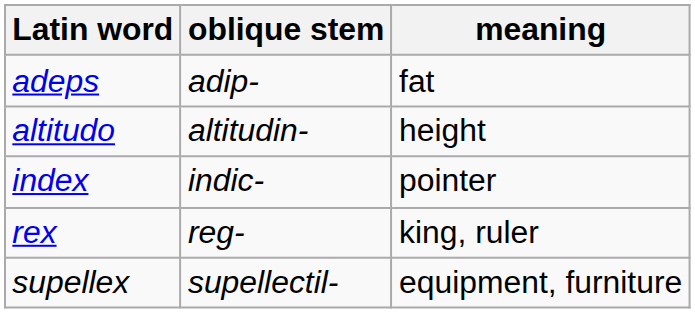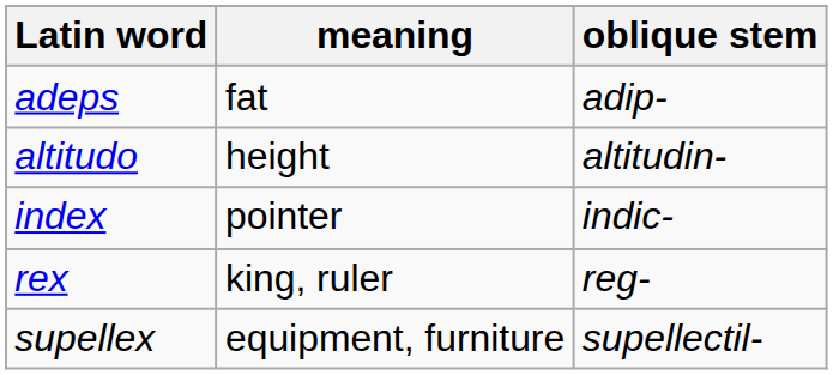columns swapped: meaning <-> oblique stem
